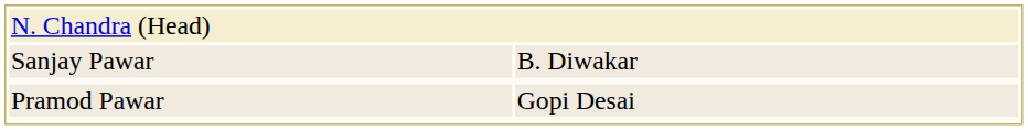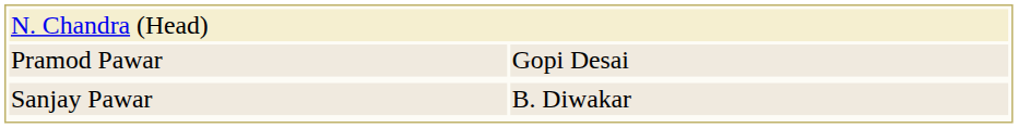rows swapped: Sanjay Pawar <-> Pramod Pawar
